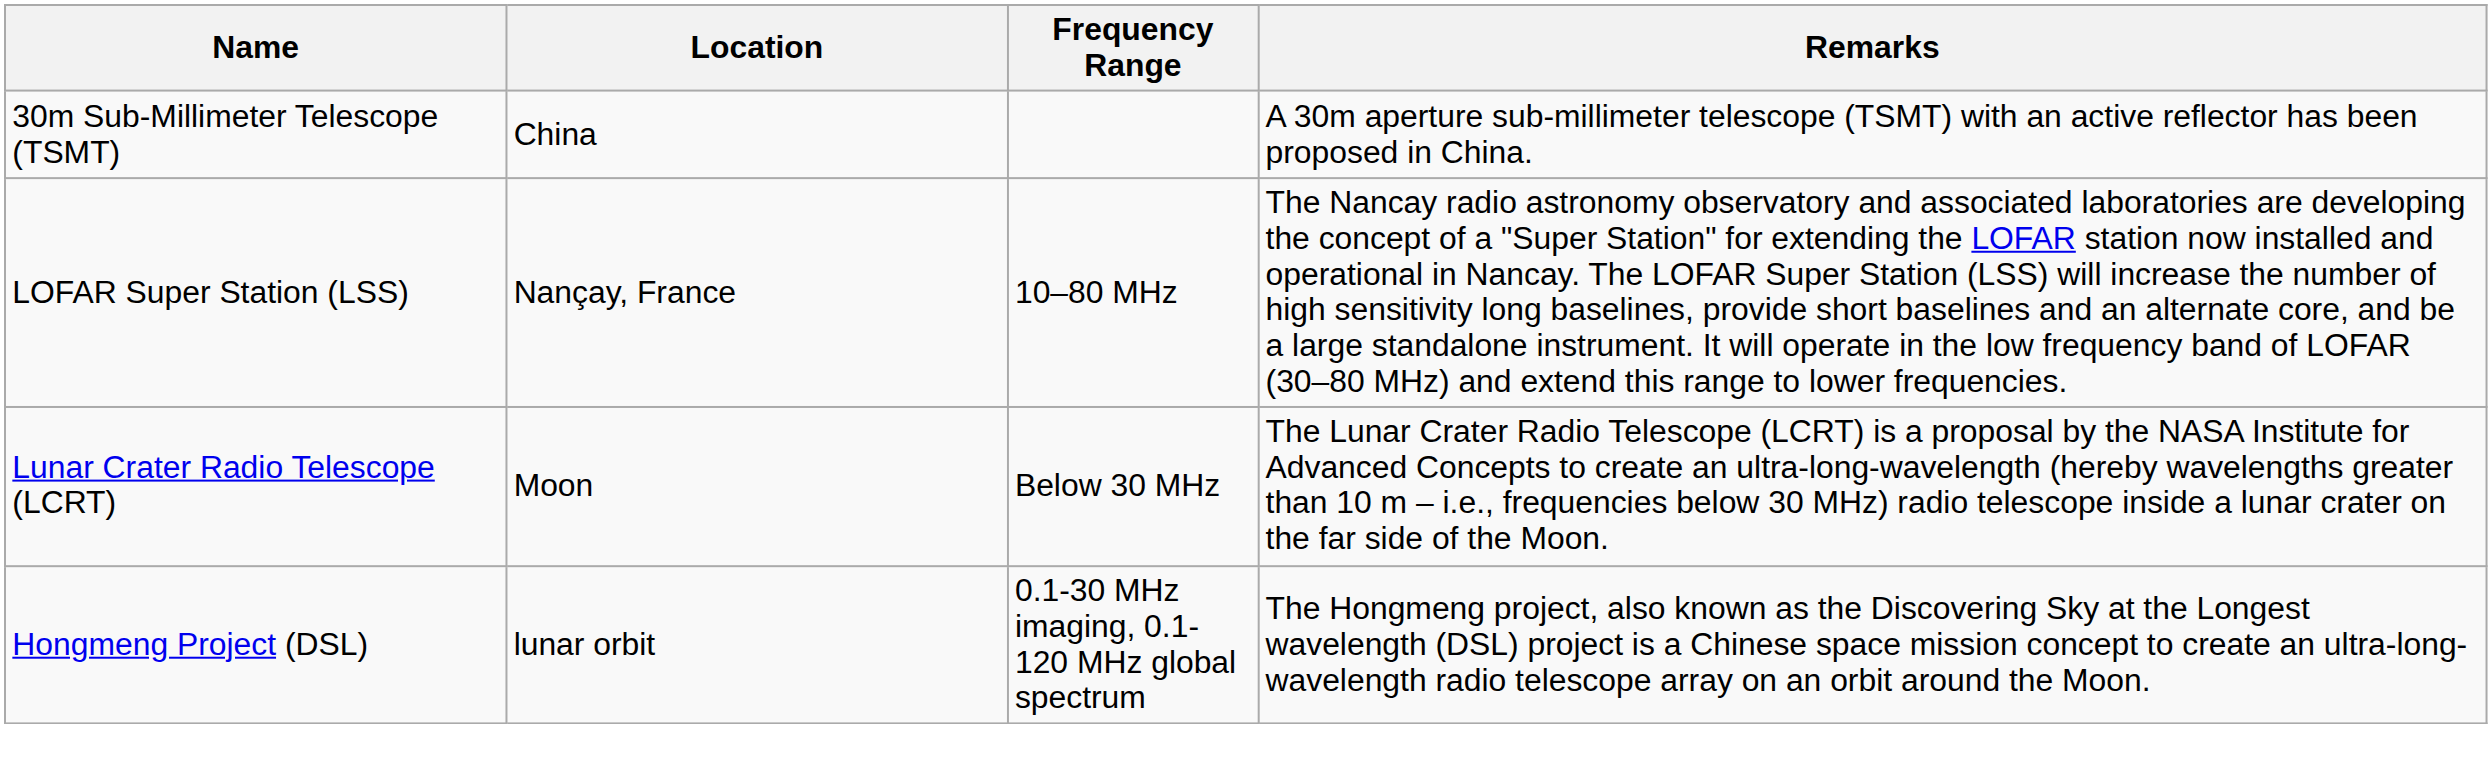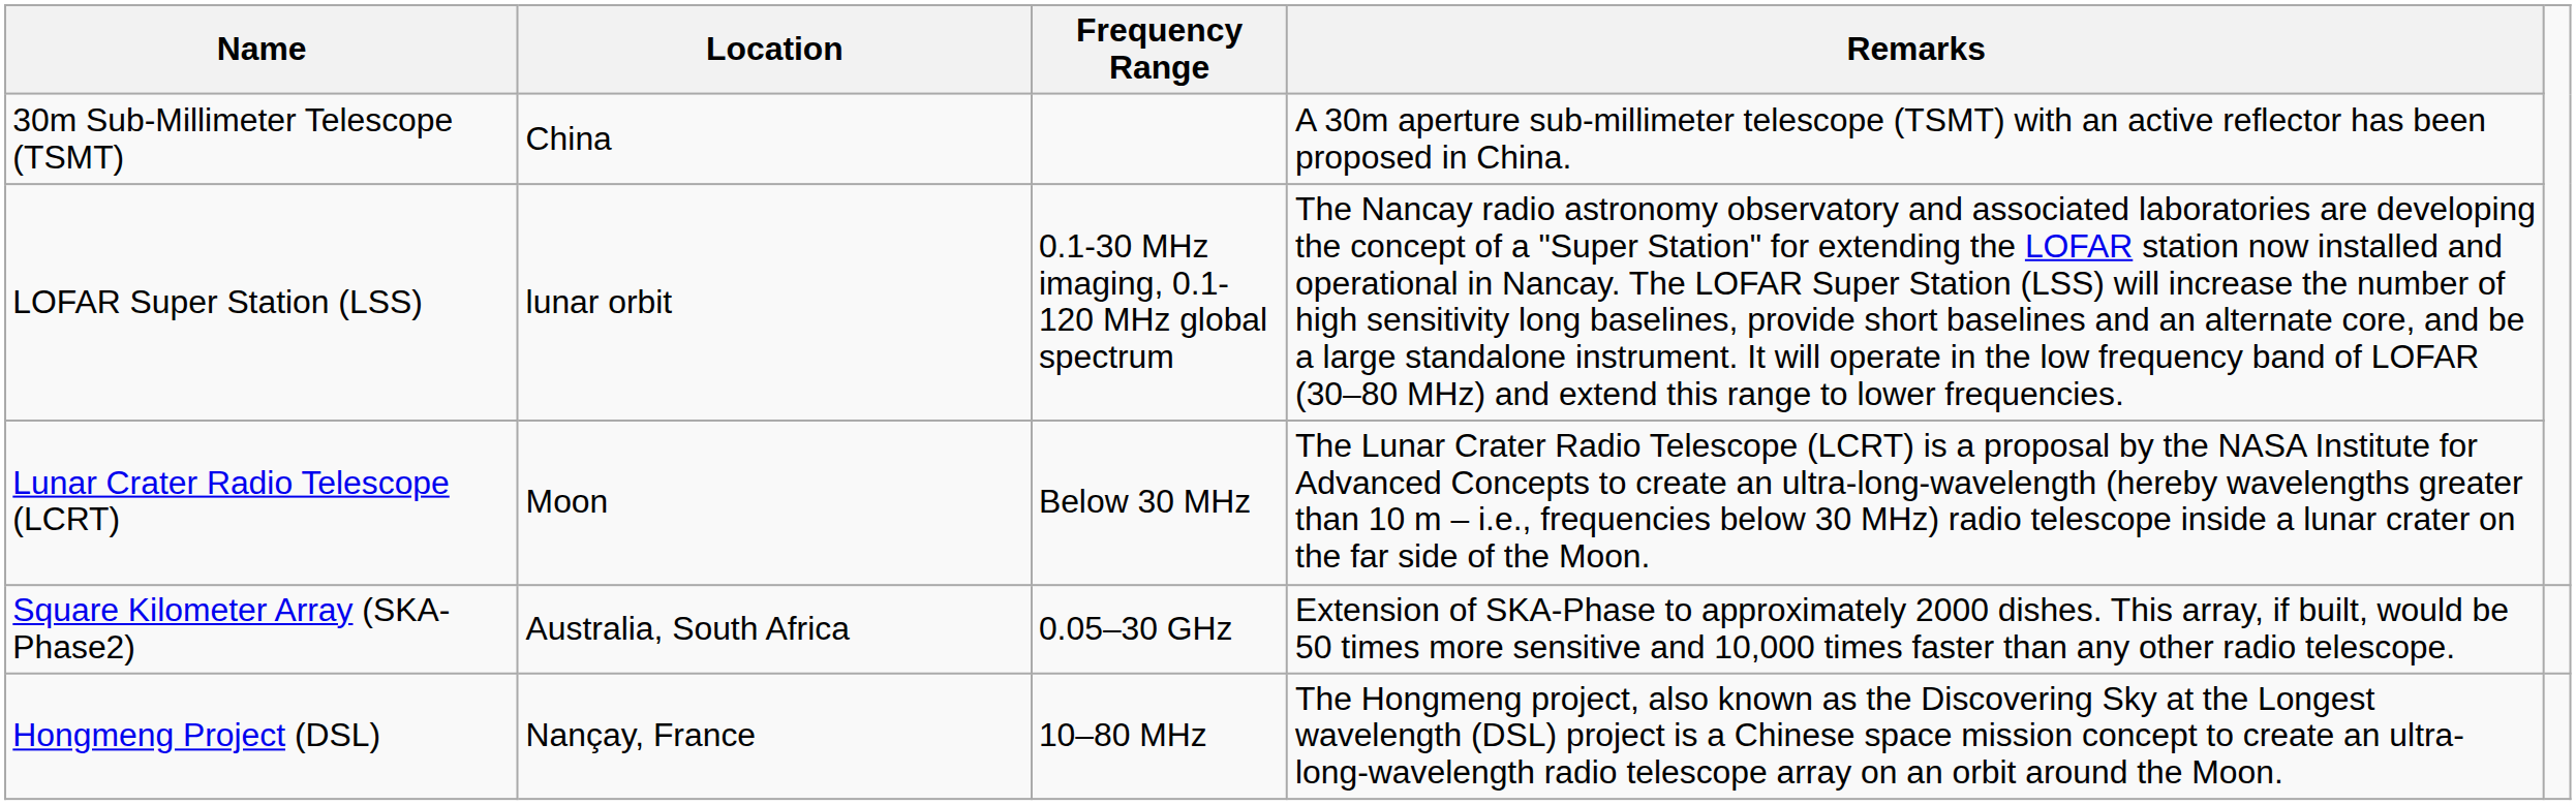LOFAR Super Station (LSS) | Location: Nançay, France -> lunar orbit
LOFAR Super Station (LSS) | Frequency Range: 10–80 MHz -> 0.1-30 MHz imaging, 0.1-120 MHz global spectrum
+ row: Square Kilometer Array (SKA-Phase2) | Australia, South Africa | 0.05–30 GHz | Extension of SKA-Phase to approximately 2000 dishes. This array, if built, would be 50 times more sensitive and 10,000 times faster than any other radio telescope.
Hongmeng Project (DSL) | Location: lunar orbit -> Nançay, France
Hongmeng Project (DSL) | Frequency Range: 0.1-30 MHz imaging, 0.1-120 MHz global spectrum -> 10–80 MHz
